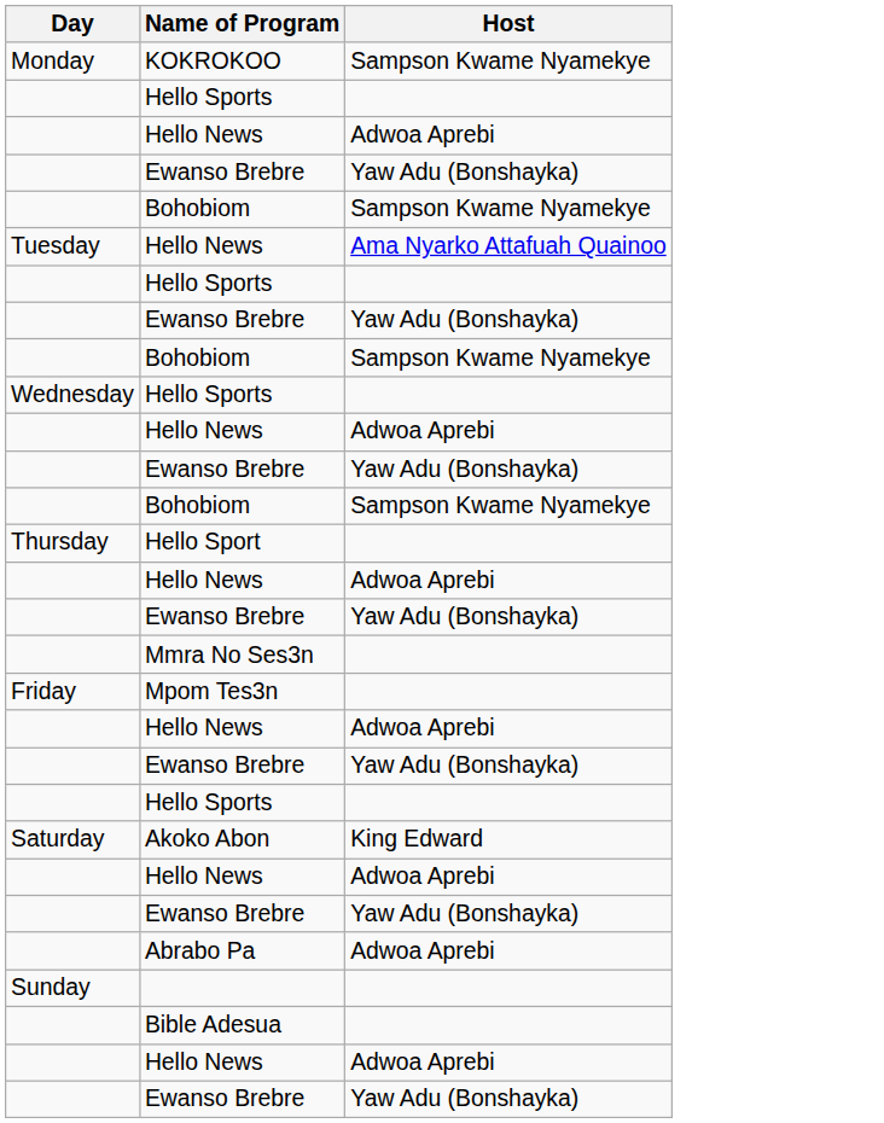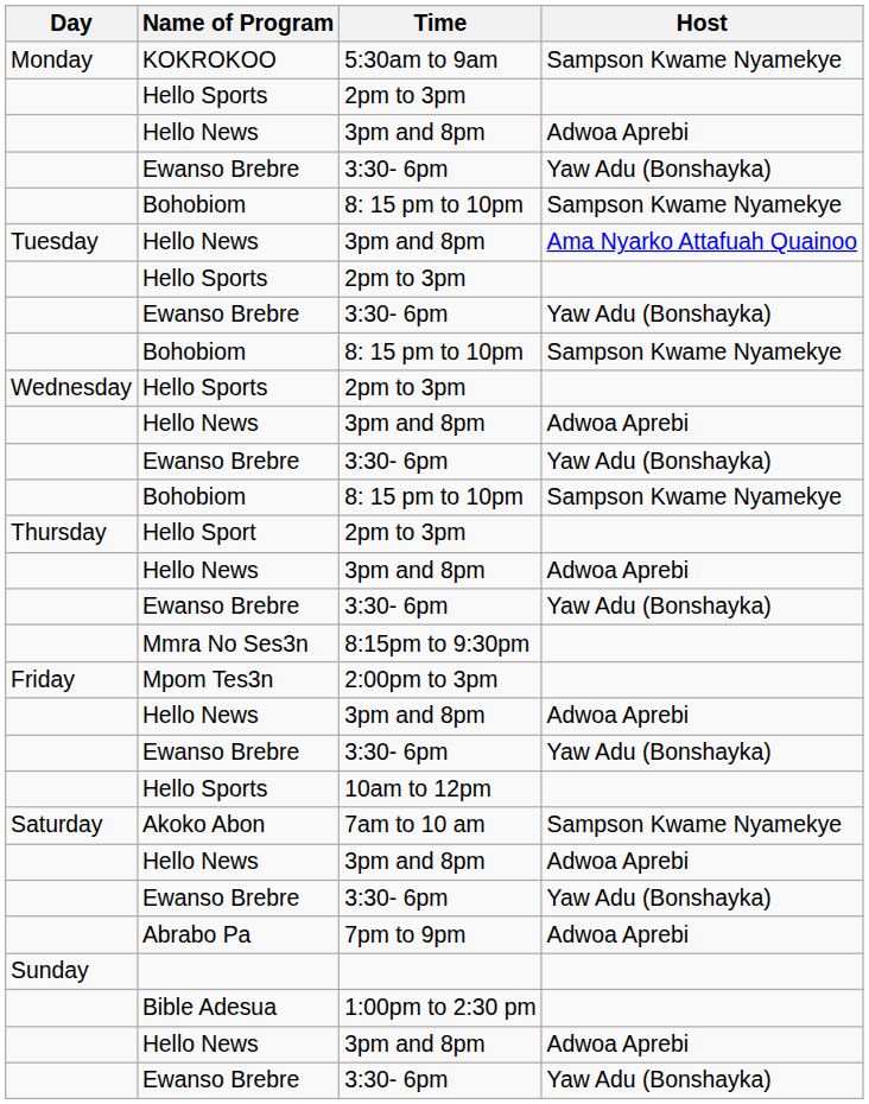+ column: Time | 5:30am to 9am | 2pm to 3pm | 3pm and 8pm | 3:30- 6pm | 8: 15 pm to 10pm | 3pm and 8pm | 2pm to 3pm | 3:30- 6pm | 8: 15 pm to 10pm | 2pm to 3pm | 3pm and 8pm | 3:30- 6pm | 8: 15 pm to 10pm | 2pm to 3pm | 3pm and 8pm | 3:30- 6pm | 8:15pm to 9:30pm | 2:00pm to 3pm | 3pm and 8pm | 3:30- 6pm | 10am to 12pm | 7am to 10 am | 3pm and 8pm | 3:30- 6pm | 7pm to 9pm | 1:00pm to 2:30 pm | 3pm and 8pm | 3:30- 6pm
Akoko Abon | Host: King Edward -> Sampson Kwame Nyamekye
